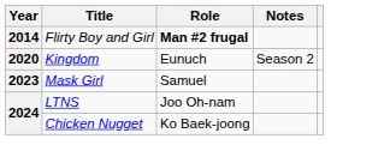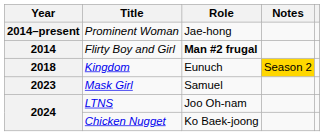+ row: 2014–present | Prominent Woman | Jae-hong
Kingdom | Year: 2020 -> 2018
Kingdom | Notes: no background -> gold background
